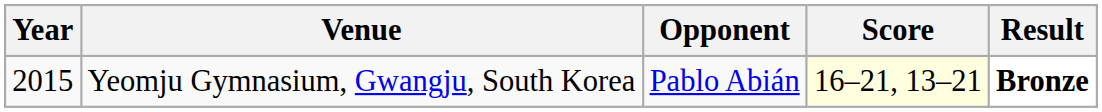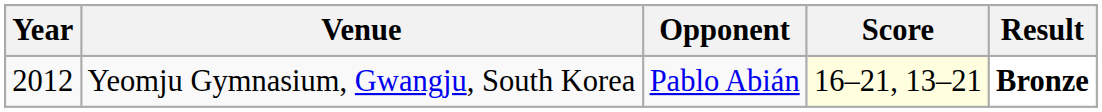Yeomju Gymnasium, Gwangju, South Korea | Year: 2015 -> 2012
